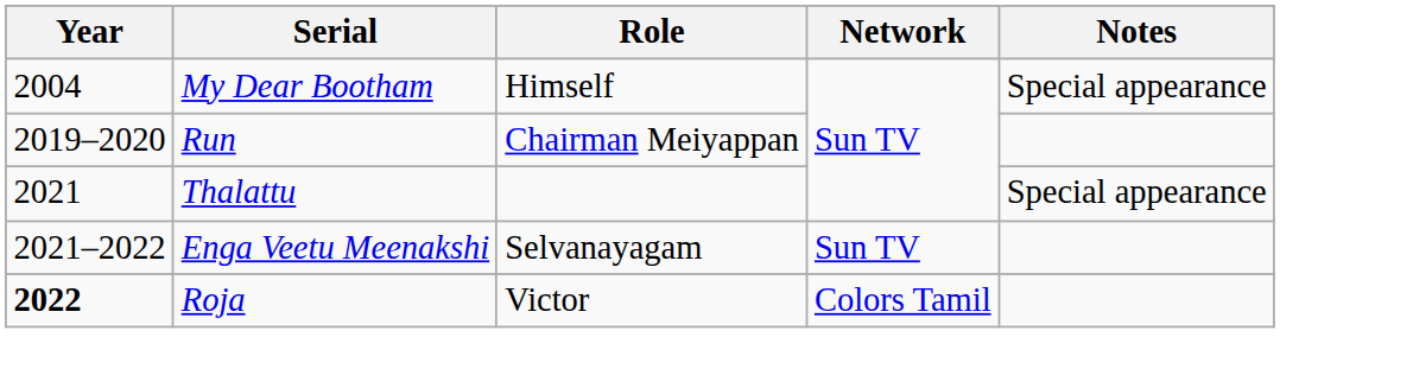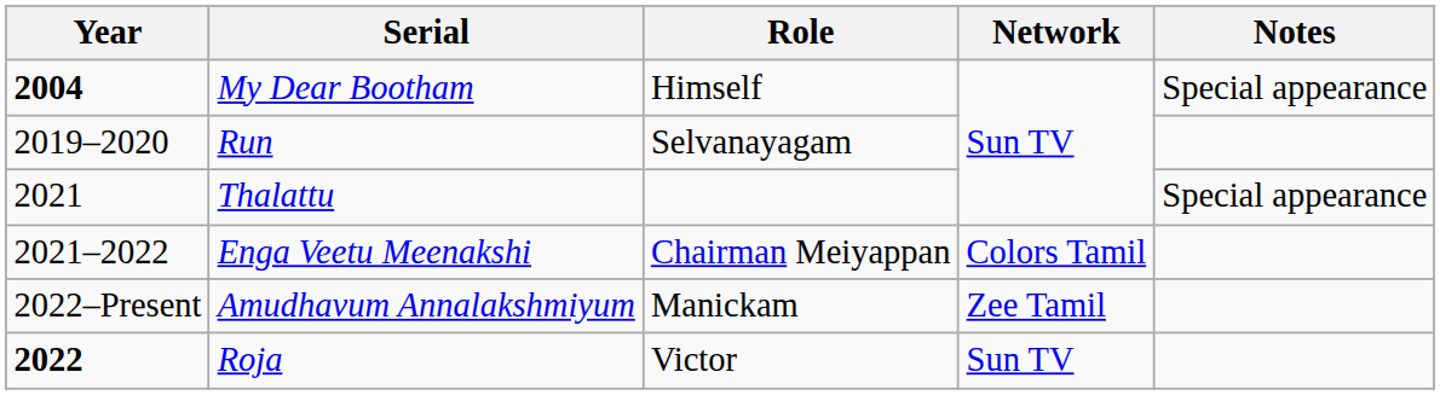My Dear Bootham | Year: normal -> bold
Run | Role: Chairman Meiyappan -> Selvanayagam
Enga Veetu Meenakshi | Role: Selvanayagam -> Chairman Meiyappan
Enga Veetu Meenakshi | Network: Sun TV -> Colors Tamil
+ row: 2022–Present | Amudhavum Annalakshmiyum | Manickam | Zee Tamil
Roja | Network: Colors Tamil -> Sun TV
